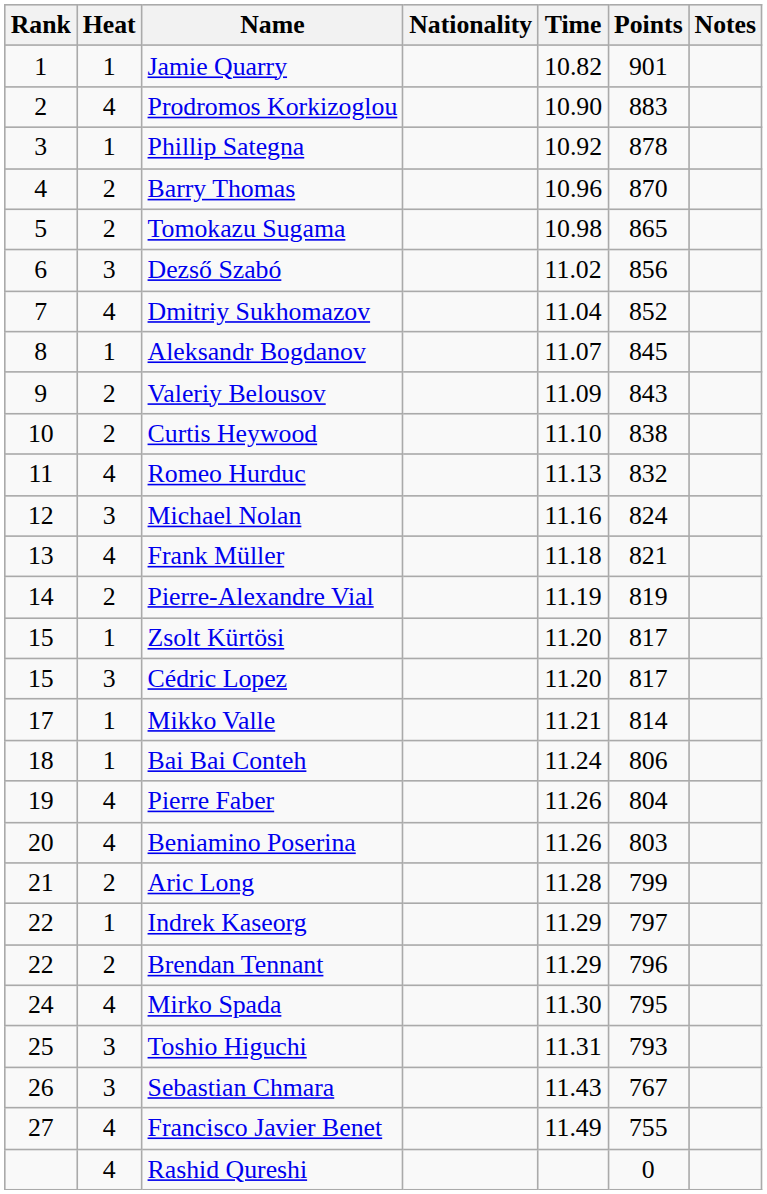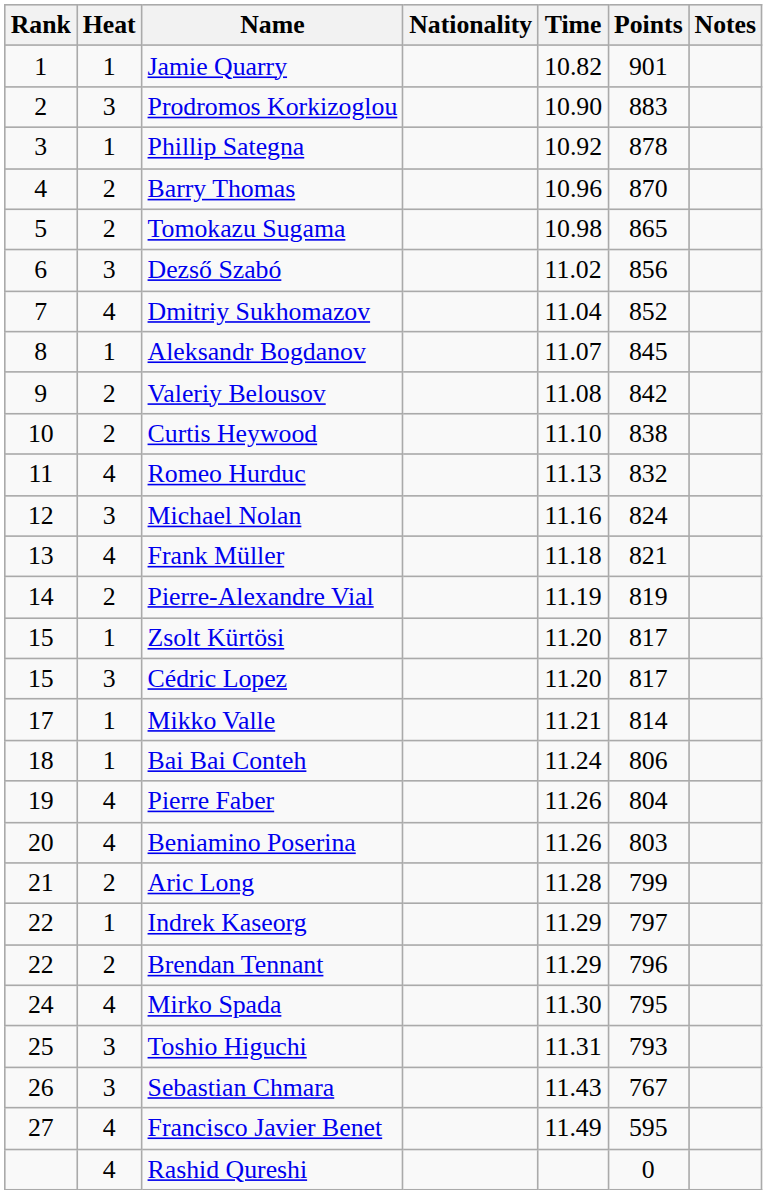Prodromos Korkizoglou | Heat: 4 -> 3
Valeriy Belousov | Time: 11.09 -> 11.08
Valeriy Belousov | Points: 843 -> 842
Francisco Javier Benet | Points: 755 -> 595
